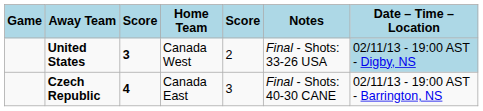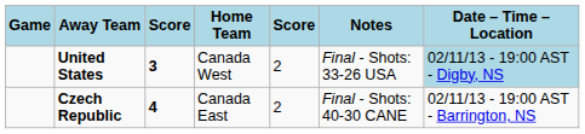Czech Republic | column 5: 3 -> 2
